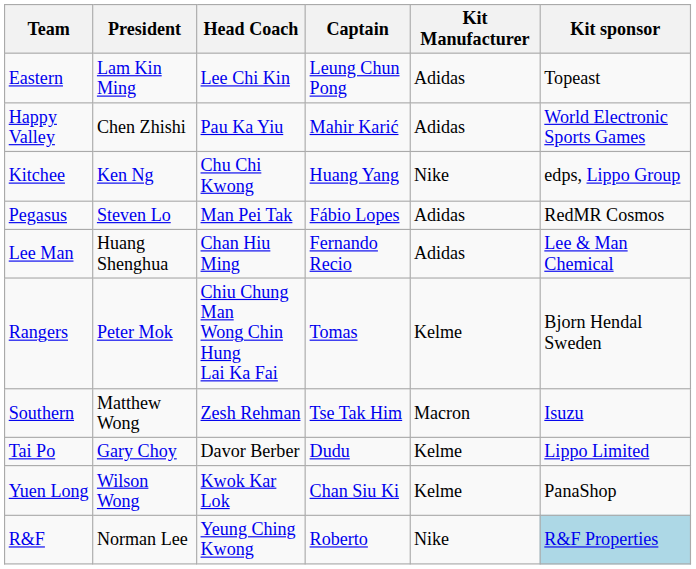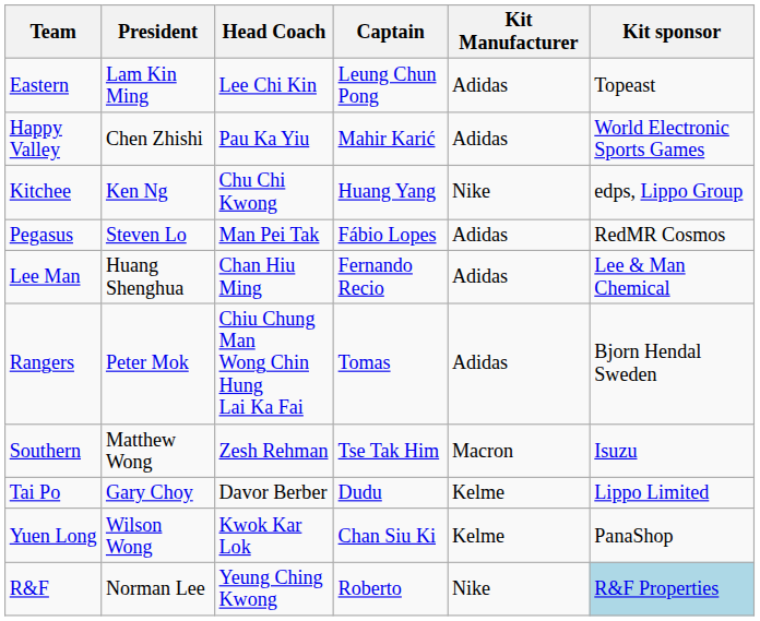Rangers | Kit Manufacturer: Kelme -> Adidas
